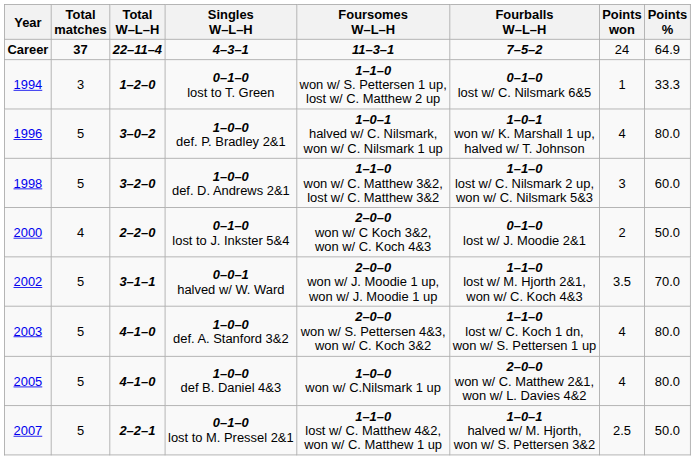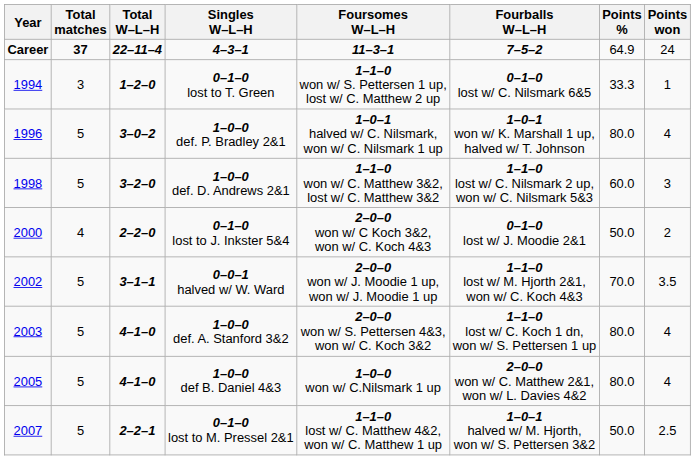columns swapped: Points won <-> Points %
